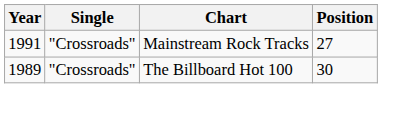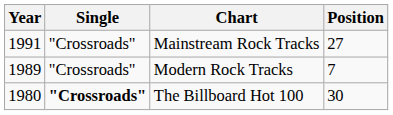+ row: 1989 | "Crossroads" | Modern Rock Tracks | 7
The Billboard Hot 100 | Year: 1989 -> 1980
The Billboard Hot 100 | Single: normal -> bold
